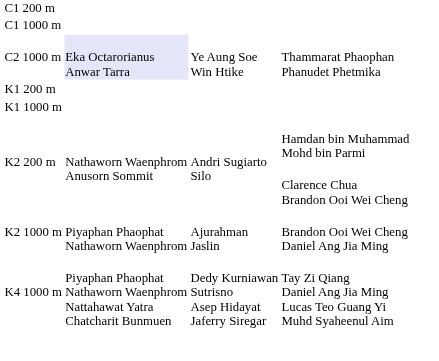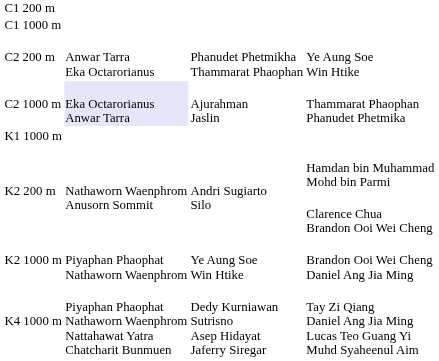+ row: C2 200 m | Anwar Tarra Eka Octarorianus | Phanudet Phetmikha Thammarat Phaophan | Ye Aung Soe Win Htike
C2 1000 m | column 3: Ye Aung Soe Win Htike -> Ajurahman Jaslin
- row: K1 200 m
K2 1000 m | column 3: Ajurahman Jaslin -> Ye Aung Soe Win Htike
